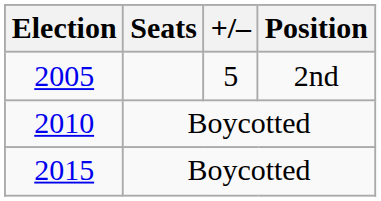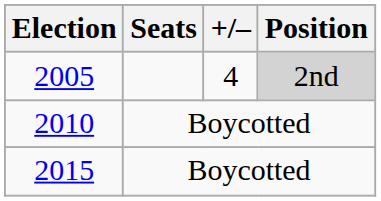2005 | +/–: 5 -> 4
2005 | Position: no background -> lightgrey background
